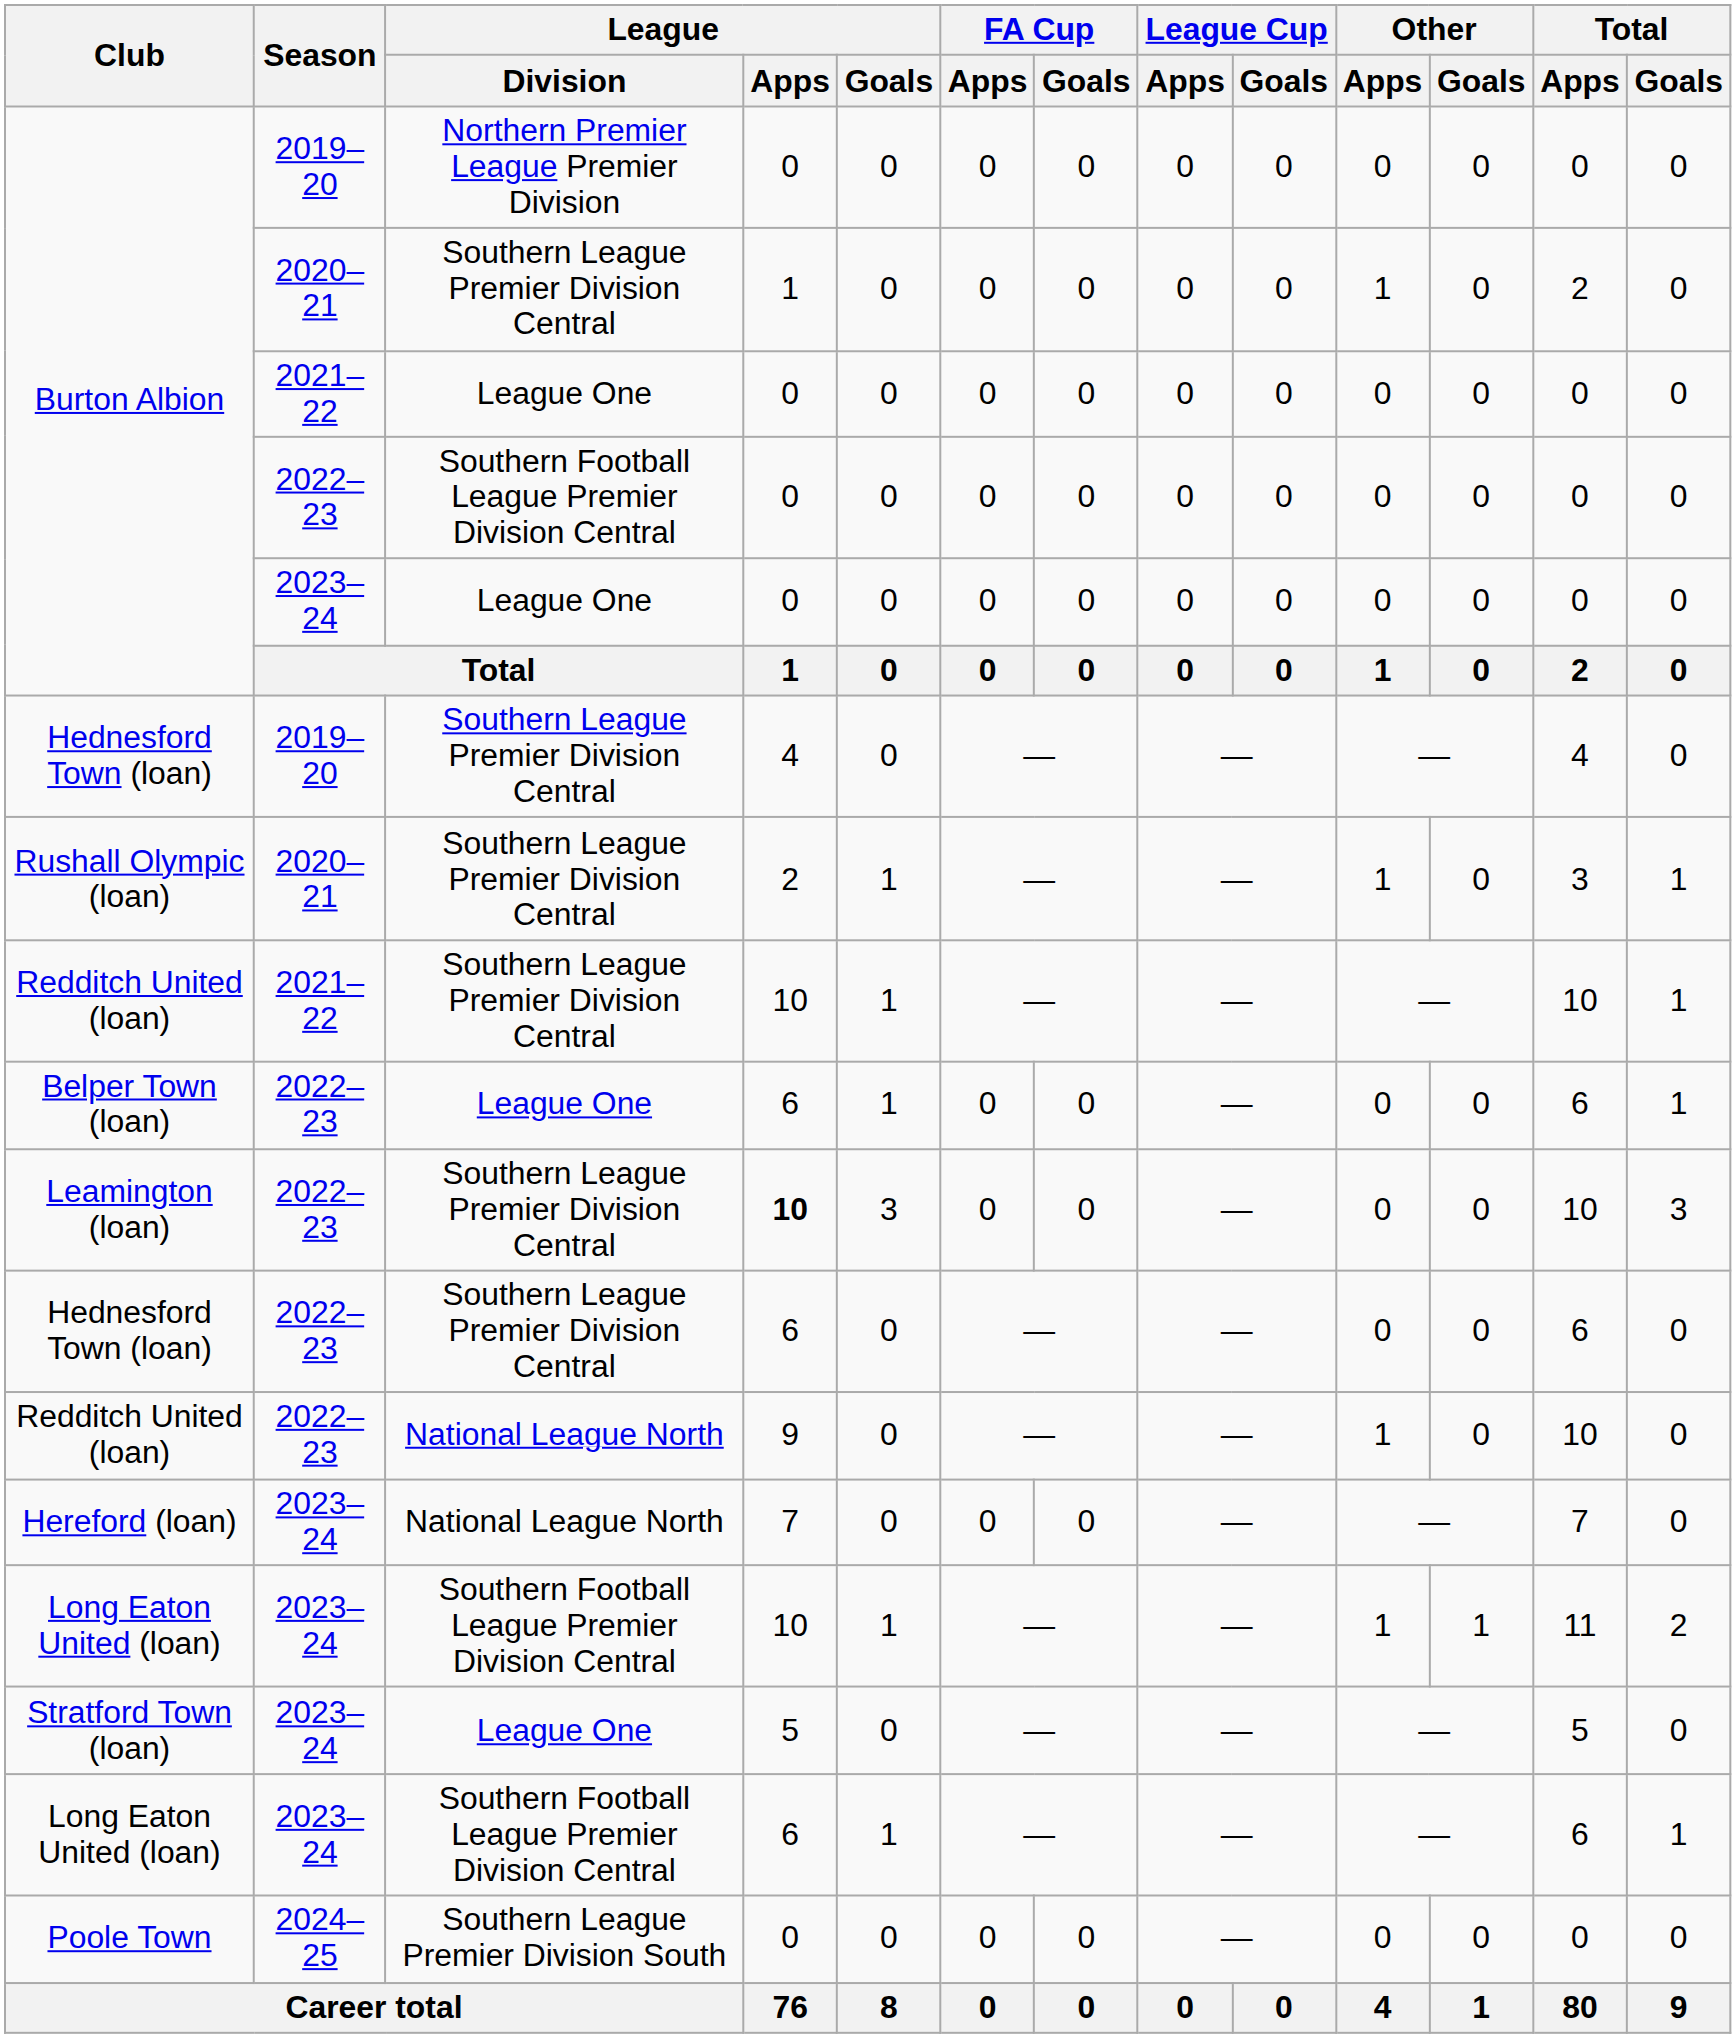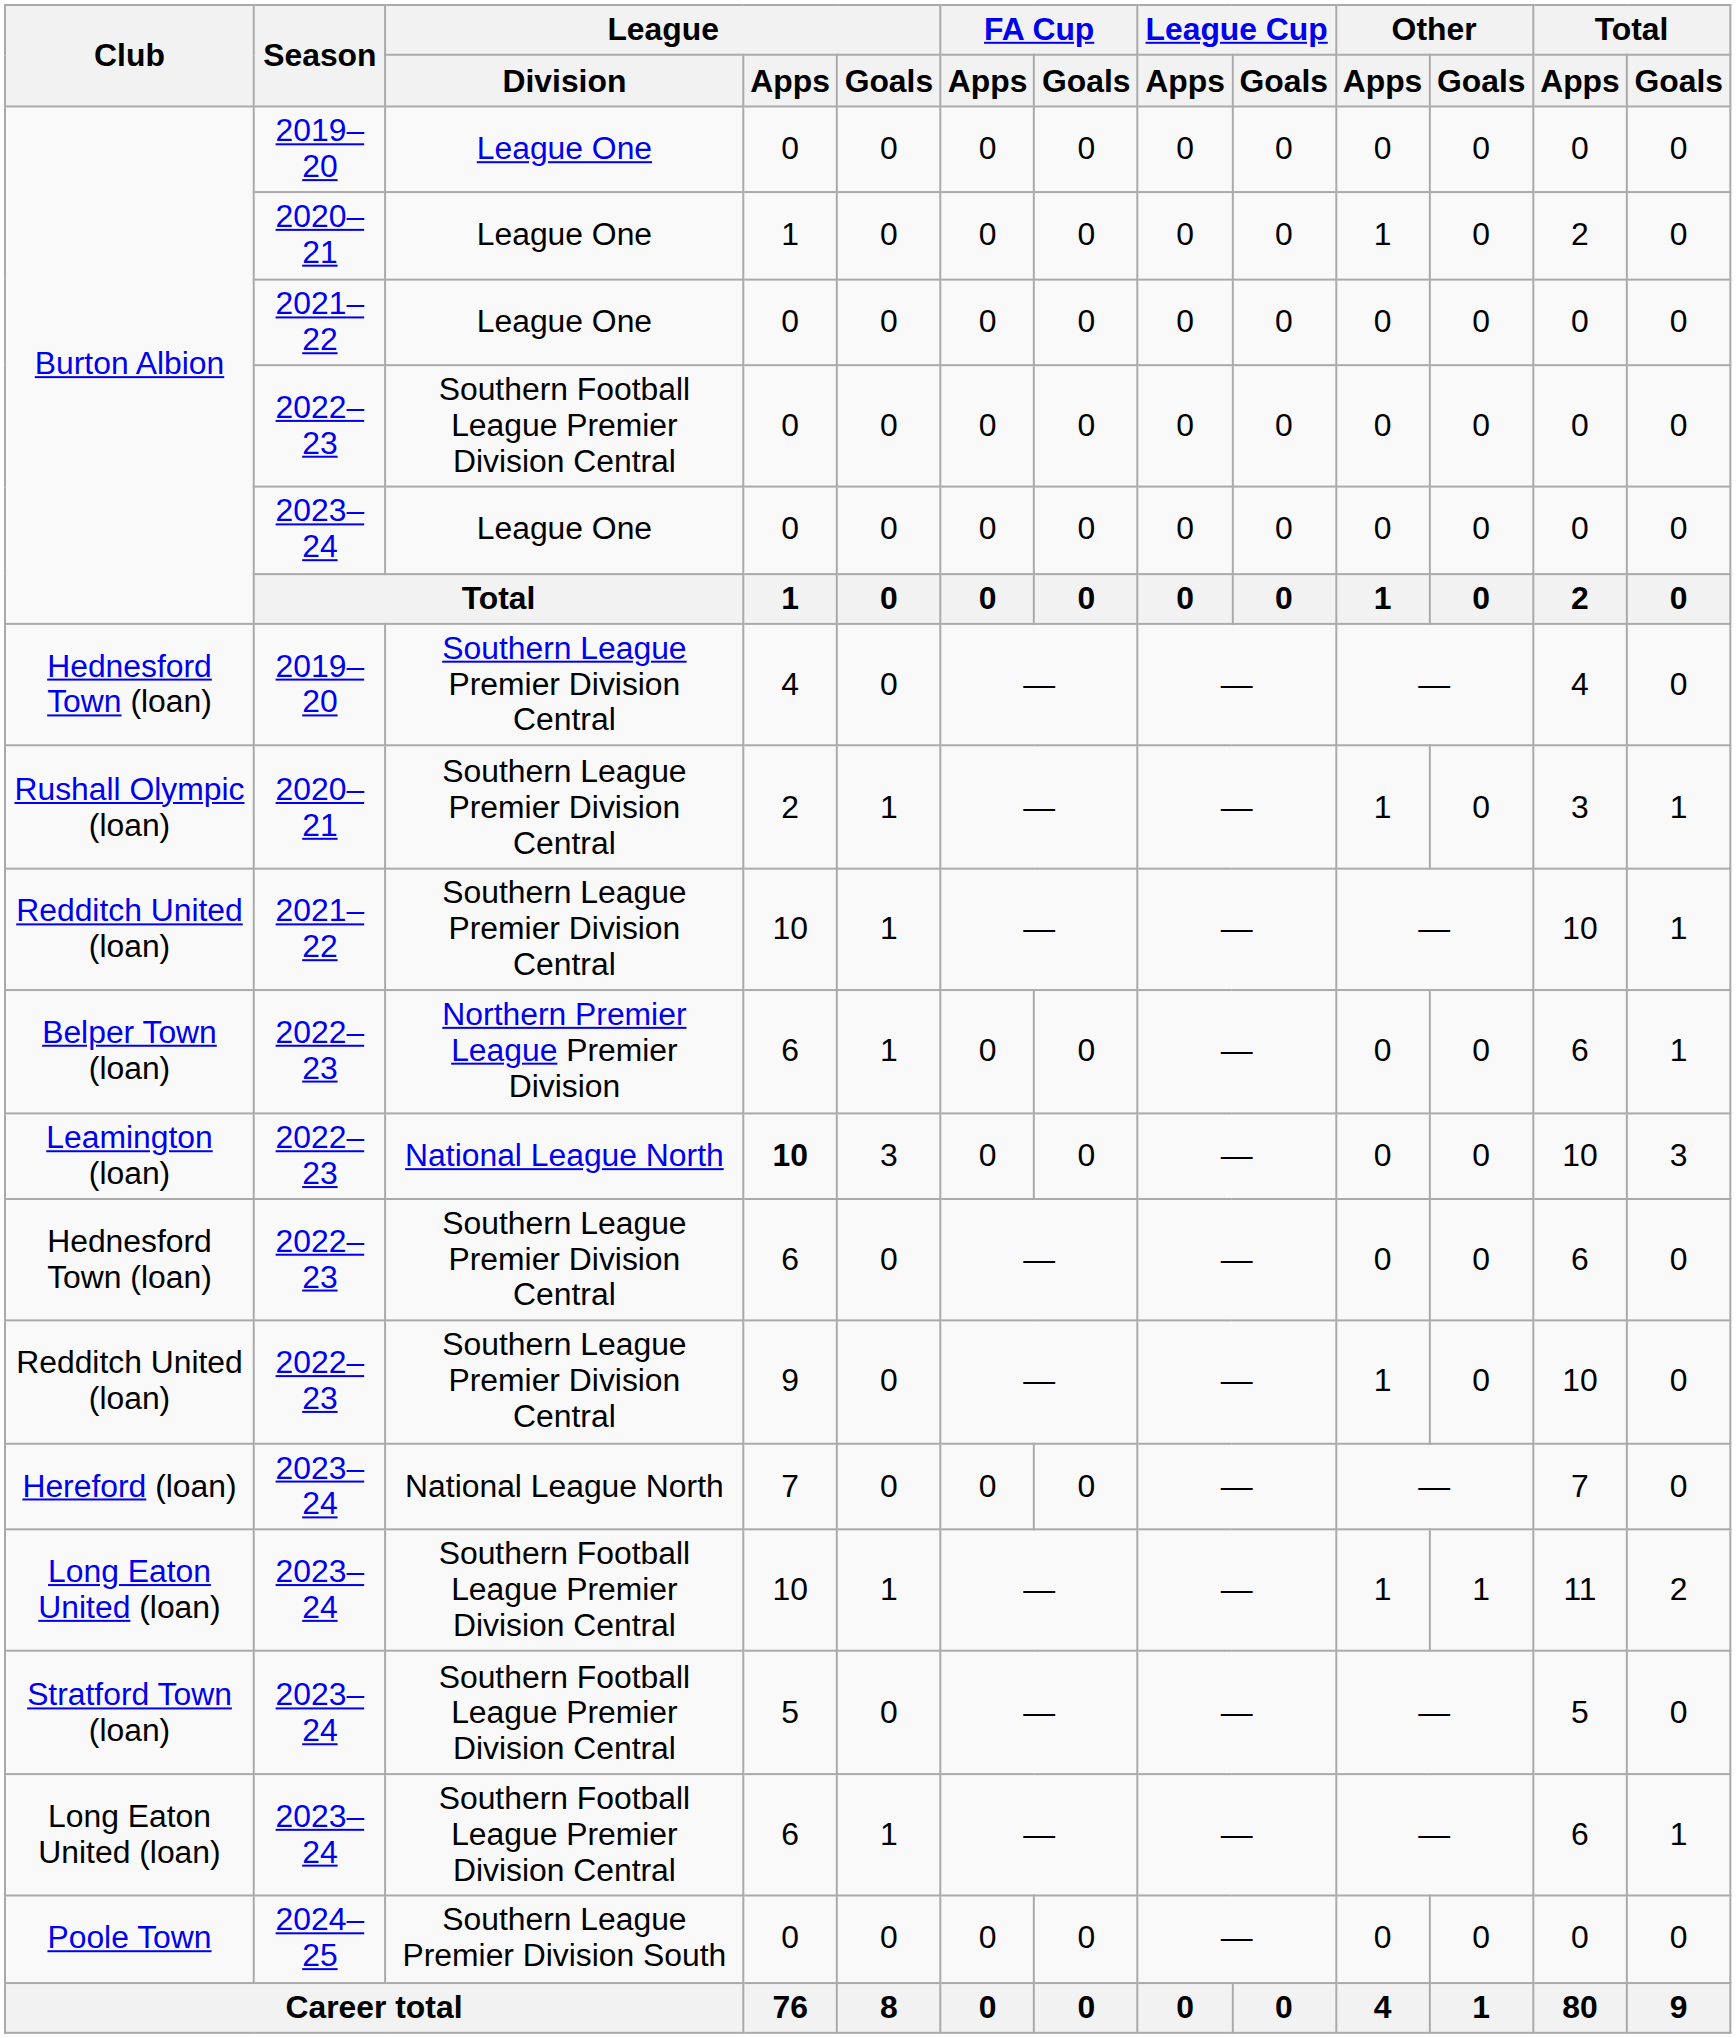Burton Albion / 2019–20 | League / Division: Northern Premier League Premier Division -> League One
Burton Albion / 2020–21 | League / Division: Southern League Premier Division Central -> League One
Belper Town (loan) | League / Division: League One -> Northern Premier League Premier Division
Leamington (loan) | League / Division: Southern League Premier Division Central -> National League North
Redditch United (loan) / 2022–23 | League / Division: National League North -> Southern League Premier Division Central
Stratford Town (loan) | League / Division: League One -> Southern Football League Premier Division Central
